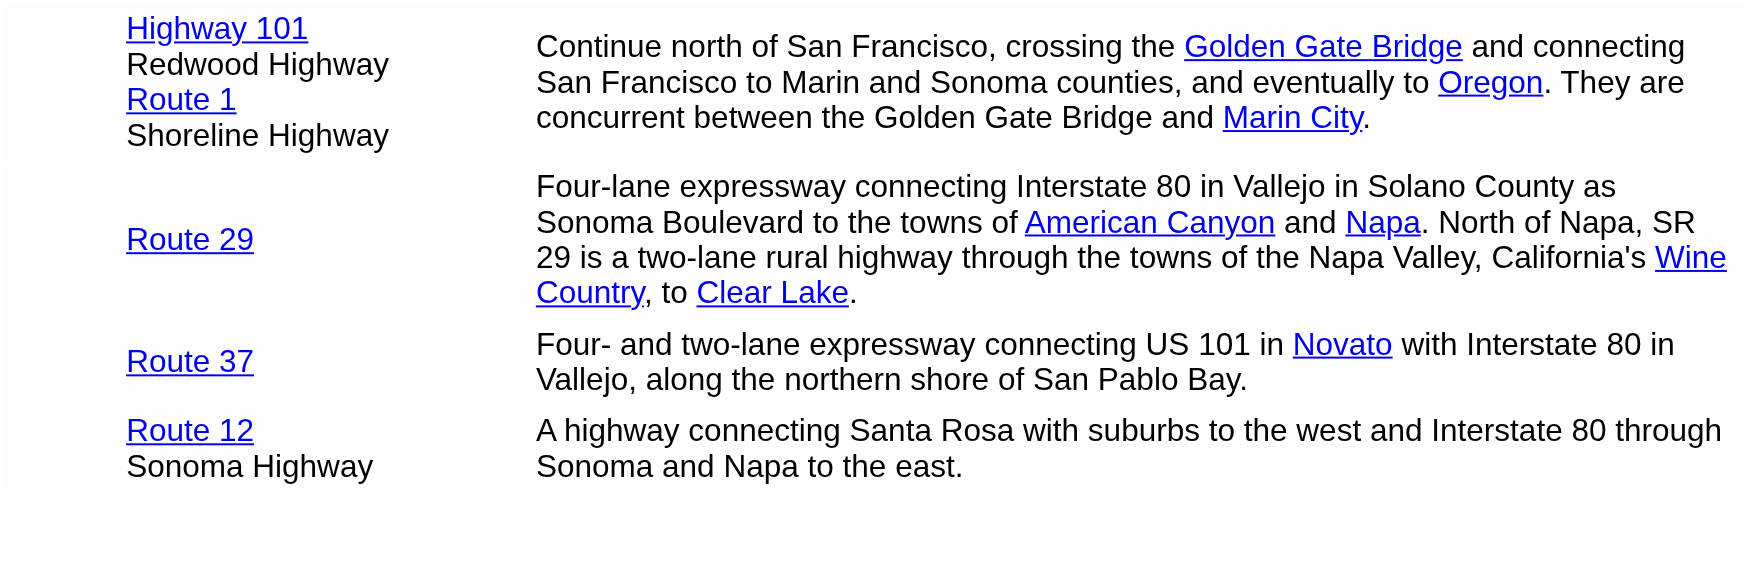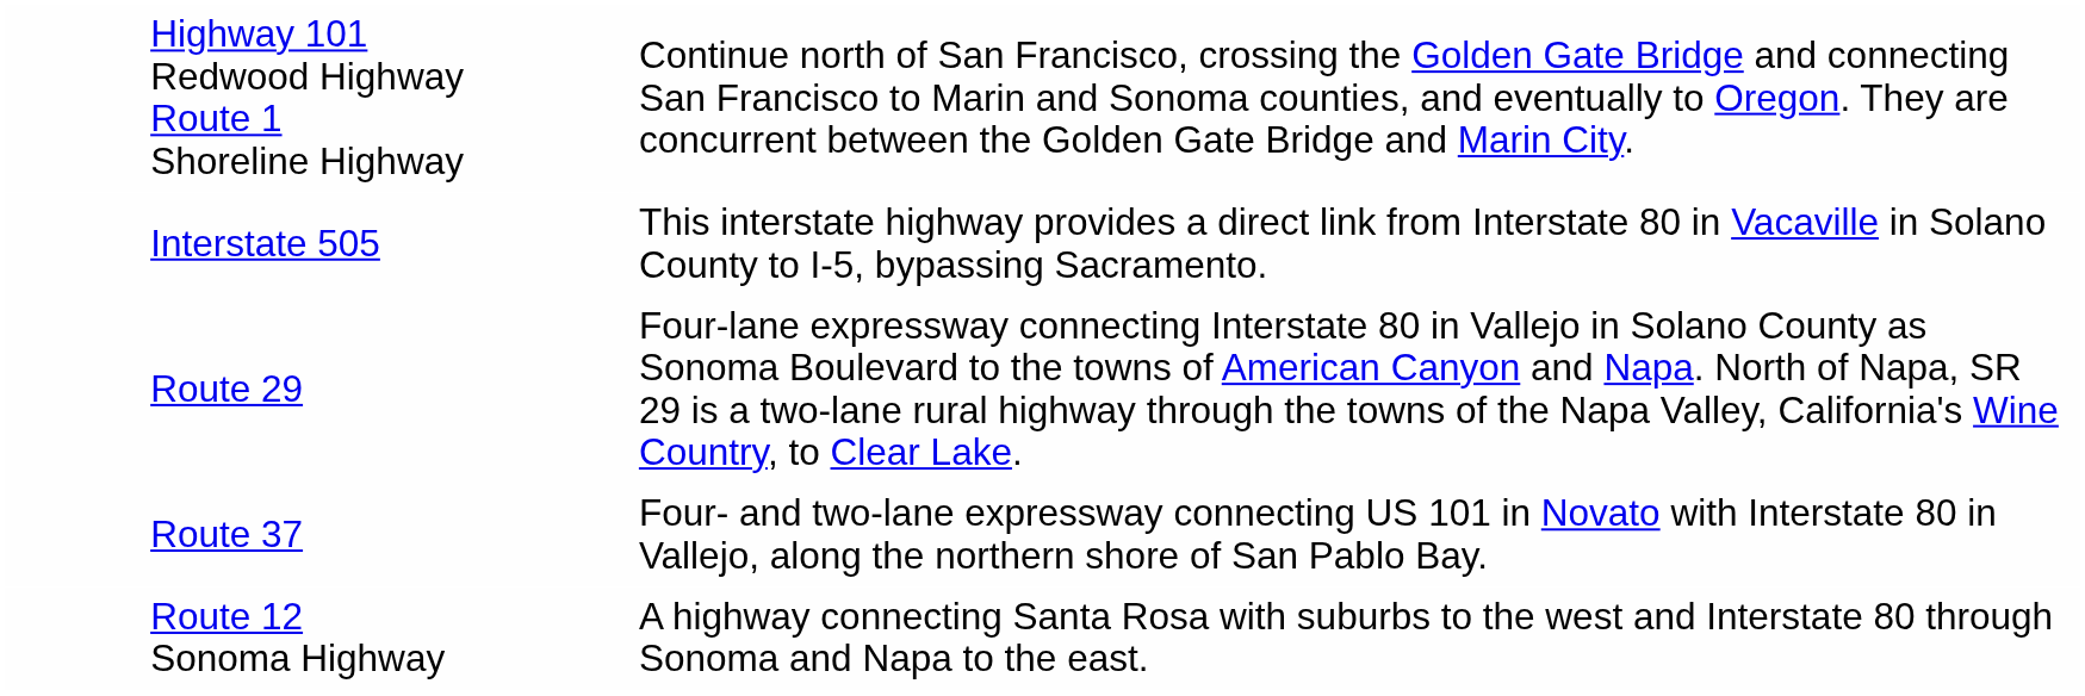+ row: Interstate 505 | This interstate highway provides a direct link from Interstate 80 in Vacaville in Solano County to I-5, bypassing Sacramento.
